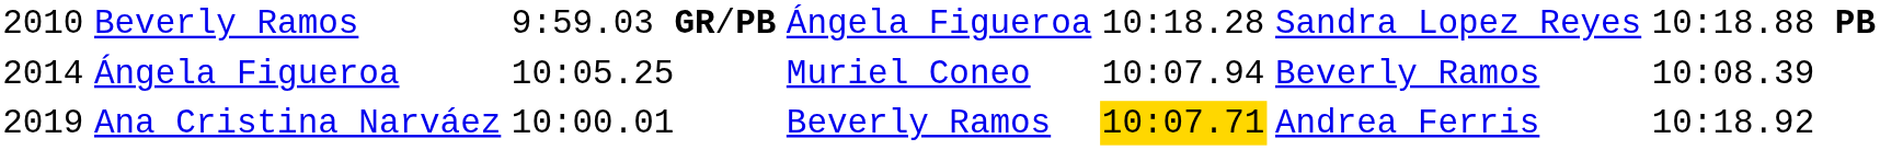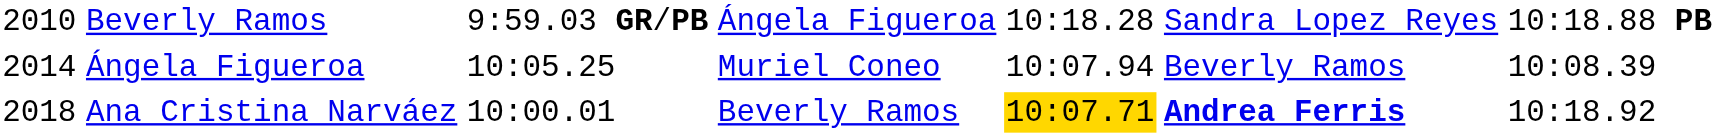Ana Cristina Narváez | column 1: 2019 -> 2018
Ana Cristina Narváez | column 6: normal -> bold
